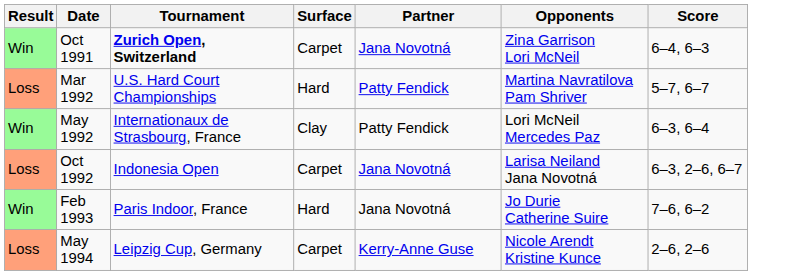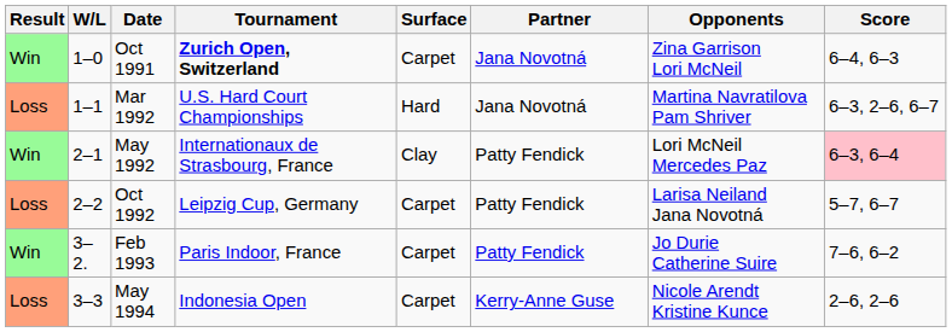+ column: W/L | 1–0 | 1–1 | 2–1 | 2–2 | 3–2. | 3–3
Mar 1992 | Partner: Patty Fendick -> Jana Novotná
Mar 1992 | Score: 5–7, 6–7 -> 6–3, 2–6, 6–7
May 1992 | Score: no background -> pink background
Oct 1992 | Tournament: Indonesia Open -> Leipzig Cup, Germany
Oct 1992 | Partner: Jana Novotná -> Patty Fendick
Oct 1992 | Score: 6–3, 2–6, 6–7 -> 5–7, 6–7
Feb 1993 | Surface: Hard -> Carpet
Feb 1993 | Partner: Jana Novotná -> Patty Fendick
May 1994 | Tournament: Leipzig Cup, Germany -> Indonesia Open
